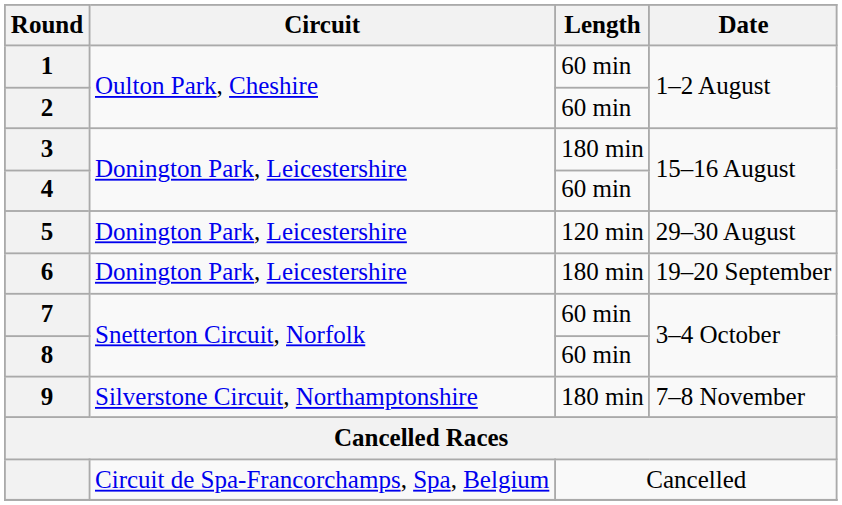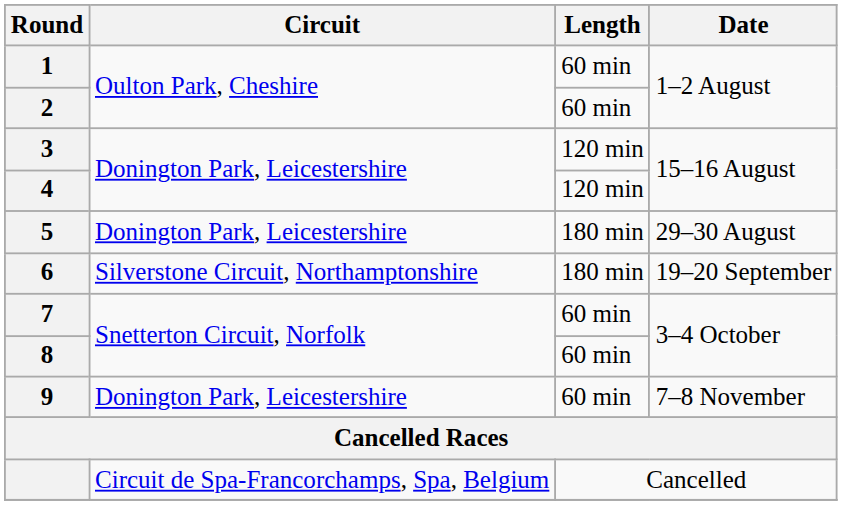3 | Length: 180 min -> 120 min
4 | Length: 60 min -> 120 min
5 | Length: 120 min -> 180 min
6 | Circuit: Donington Park, Leicestershire -> Silverstone Circuit, Northamptonshire
9 | Circuit: Silverstone Circuit, Northamptonshire -> Donington Park, Leicestershire
9 | Length: 180 min -> 60 min
